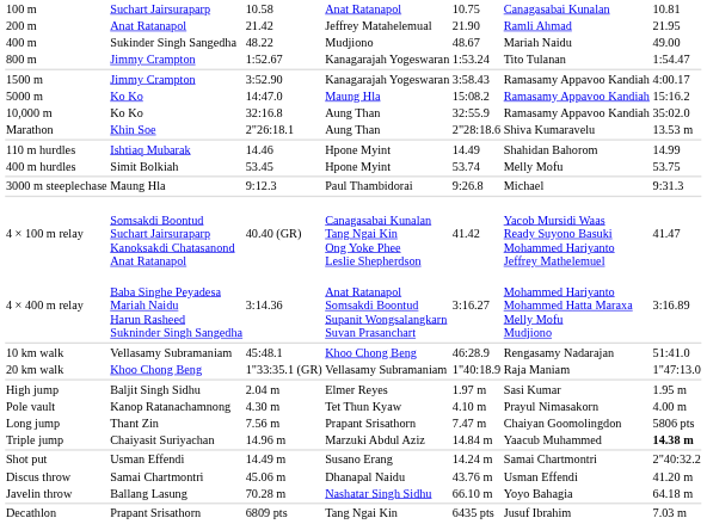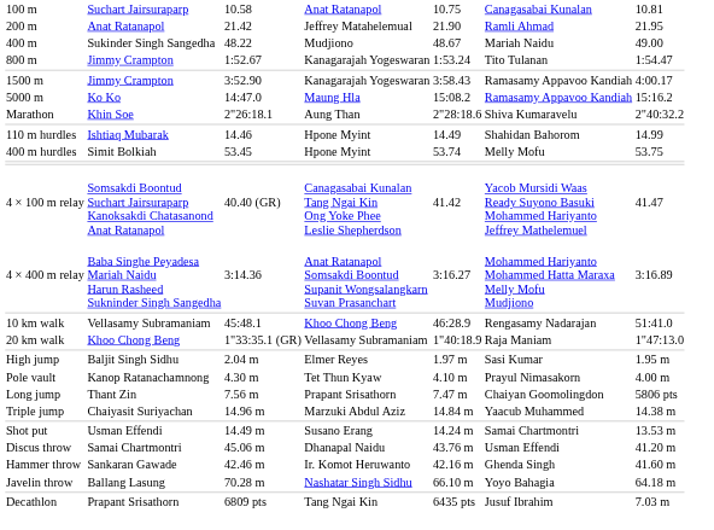- row: 10,000 m | Ko Ko | 32:16.8 | Aung Than | 32:55.9 | Ramasamy Appavoo Kandiah | 35:02.0
Marathon | column 7: 13.53 m -> 2"40:32.2
- row: 3000 m steeplechase | Maung Hla | 9:12.3 | Paul Thambidorai | 9:26.8 | Michael | 9:31.3
Triple jump | column 7: bold -> normal
Shot put | column 7: 2"40:32.2 -> 13.53 m
+ row: Hammer throw | Sankaran Gawade | 42.46 m | Ir. Komot Heruwanto | 42.16 m | Ghenda Singh | 41.60 m
